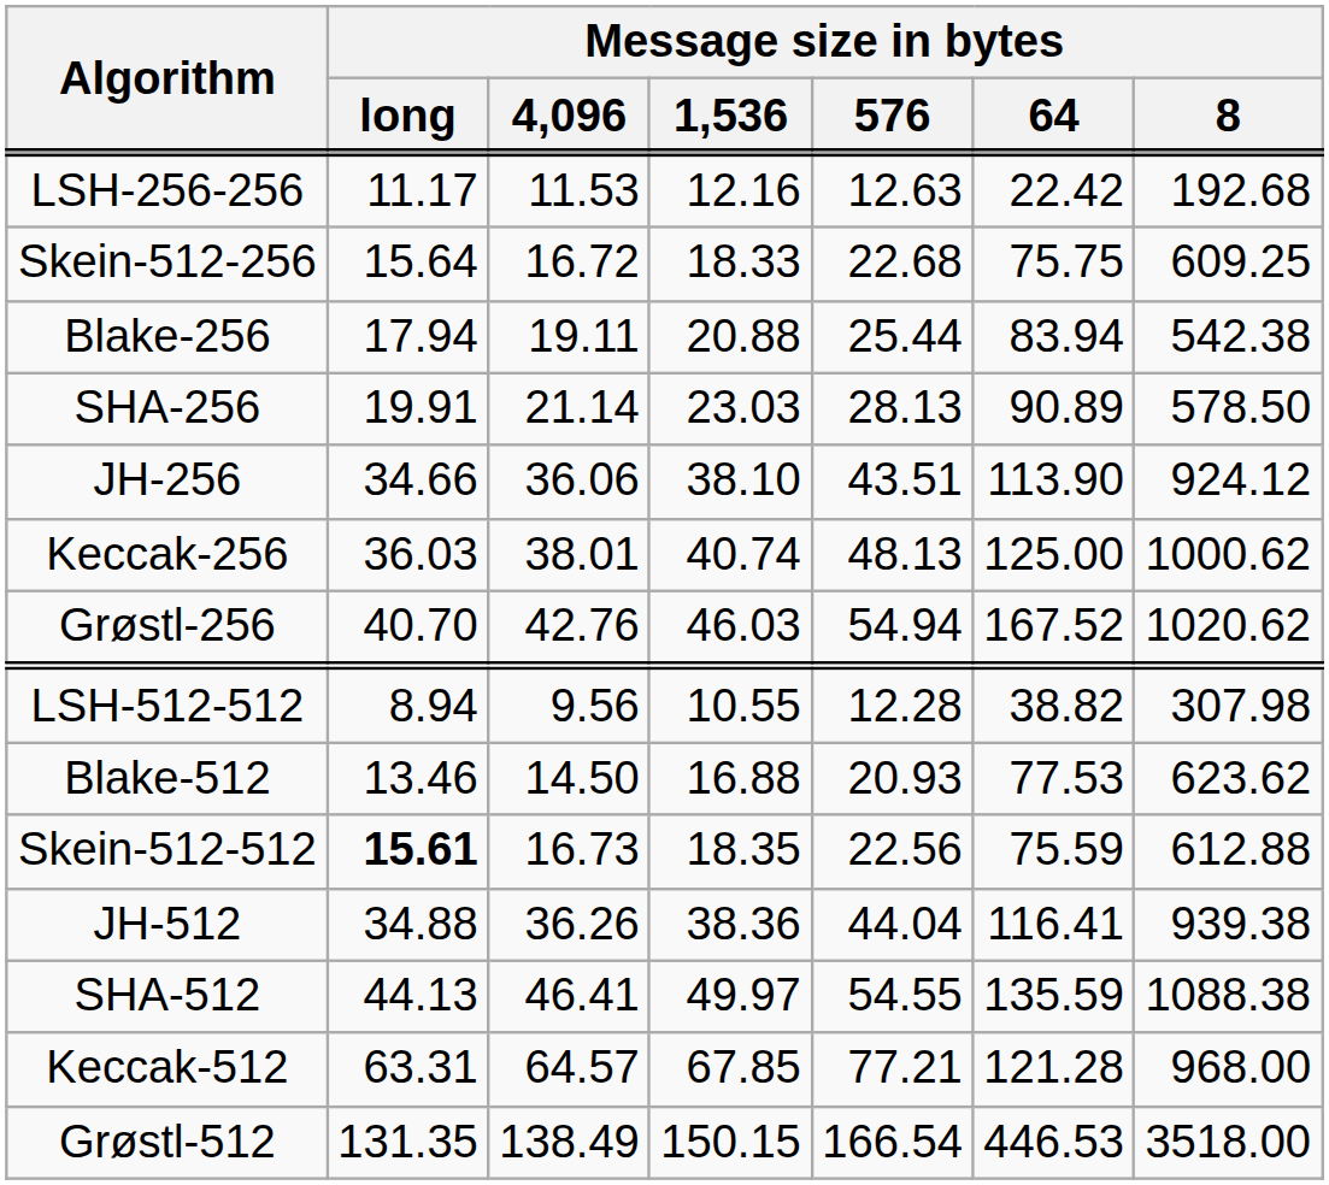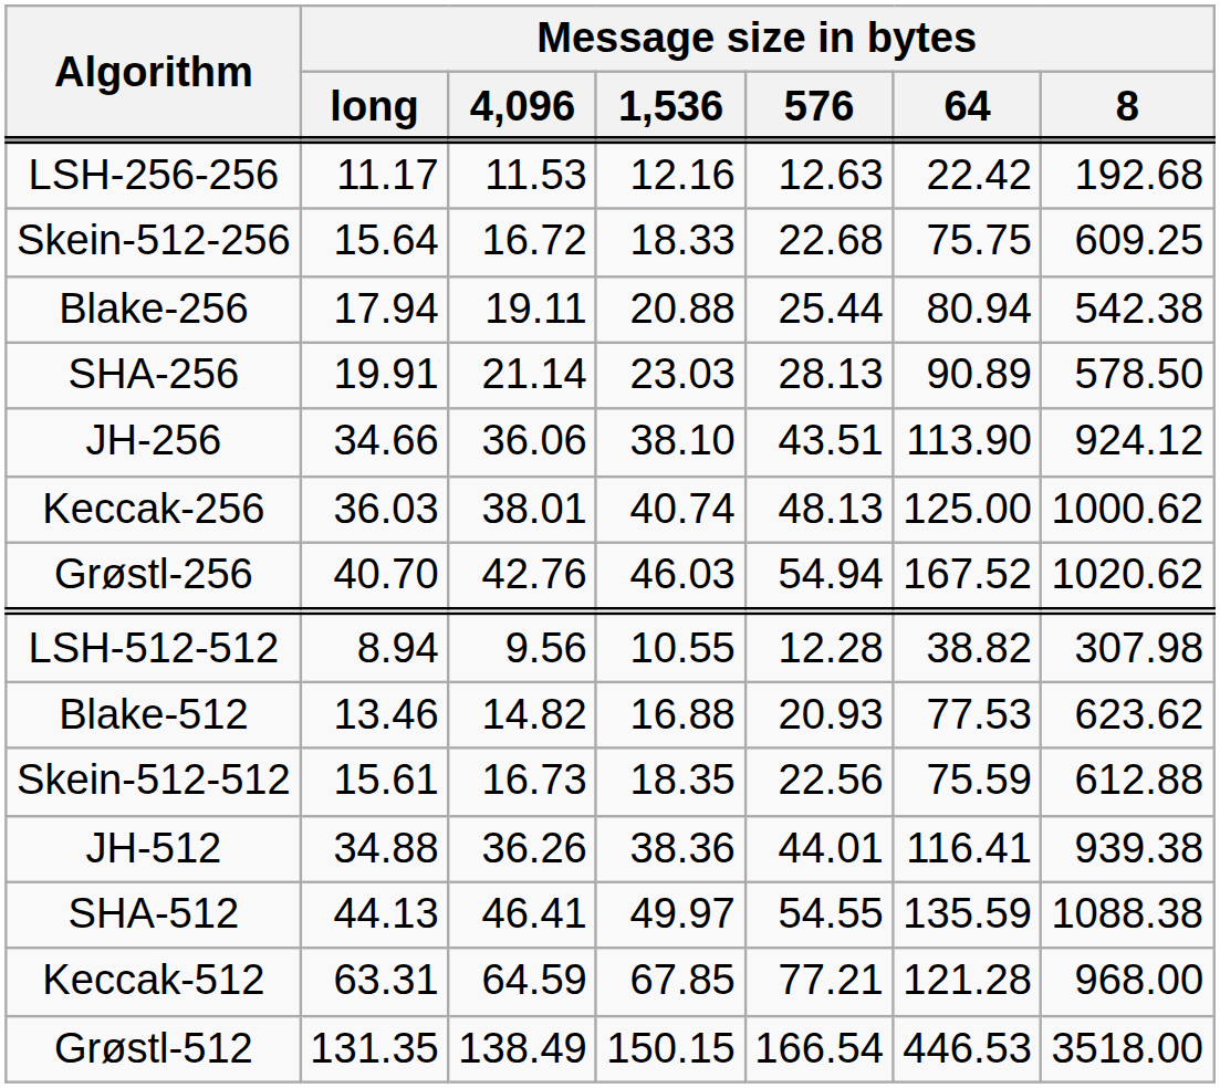Blake-256 | Message size in bytes / 64: 83.94 -> 80.94
Blake-512 | Message size in bytes / 4,096: 14.50 -> 14.82
Skein-512-512 | Message size in bytes / long: bold -> normal
JH-512 | Message size in bytes / 576: 44.04 -> 44.01
Keccak-512 | Message size in bytes / 4,096: 64.57 -> 64.59
